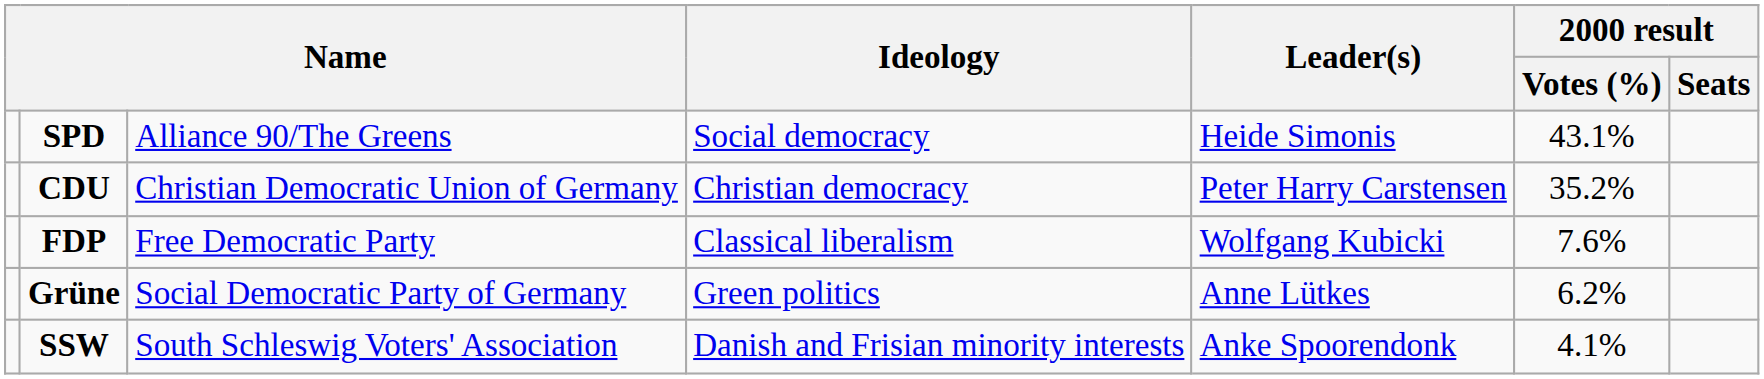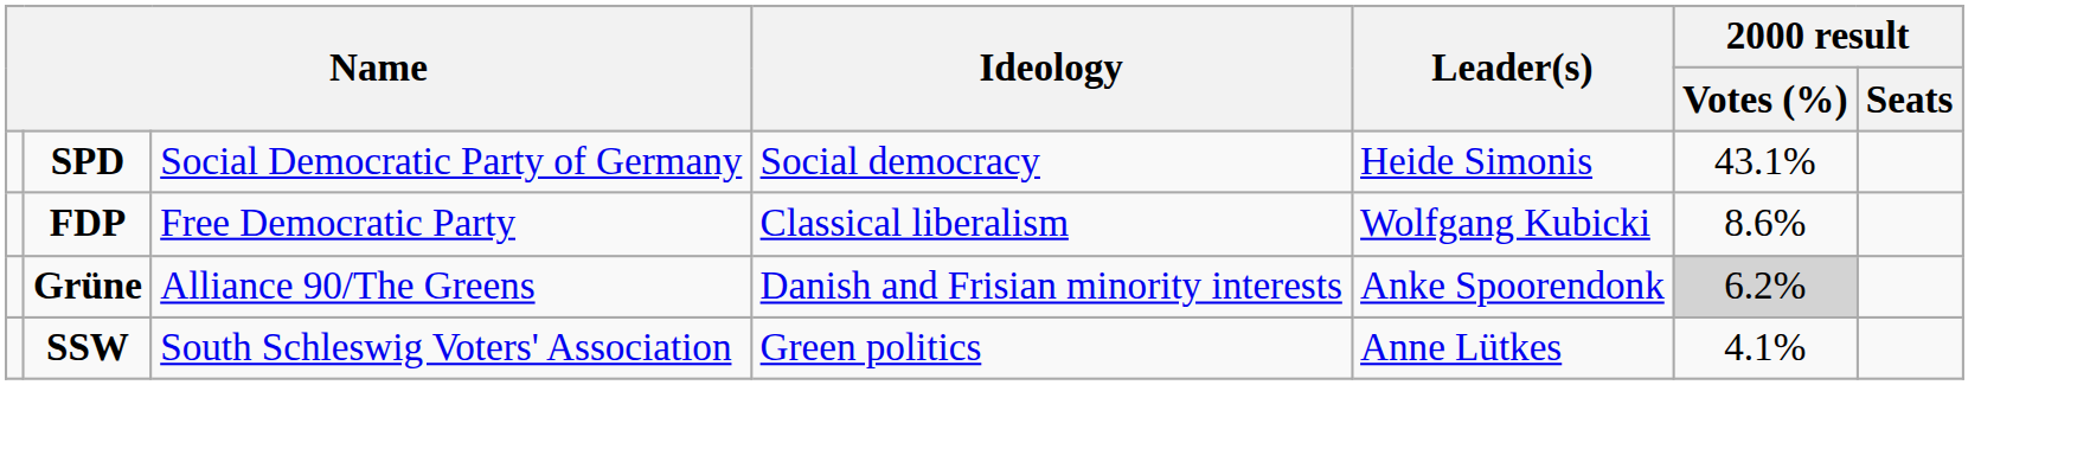SPD | column 3: Alliance 90/The Greens -> Social Democratic Party of Germany
- row: CDU | Christian Democratic Union of Germany | Christian democracy | Peter Harry Carstensen | 35.2%
FDP | 2000 result / Votes (%): 7.6% -> 8.6%
Grüne | column 3: Social Democratic Party of Germany -> Alliance 90/The Greens
Grüne | Ideology: Green politics -> Danish and Frisian minority interests
Grüne | Leader(s): Anne Lütkes -> Anke Spoorendonk
Grüne | 2000 result / Votes (%): no background -> lightgrey background
SSW | Ideology: Danish and Frisian minority interests -> Green politics
SSW | Leader(s): Anke Spoorendonk -> Anne Lütkes
